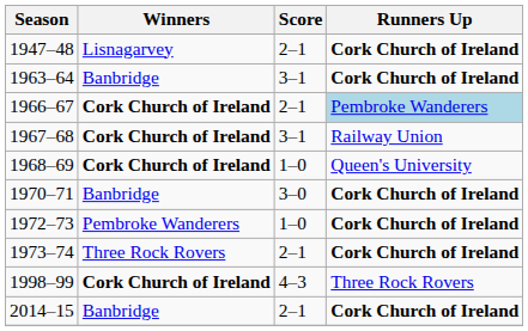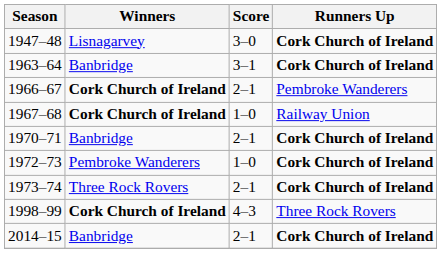1947–48 | Score: 2–1 -> 3–0
1966–67 | Runners Up: lightblue background -> no background
1967–68 | Score: 3–1 -> 1–0
- row: 1968–69 | Cork Church of Ireland | 1–0 | Queen's University
1970–71 | Score: 3–0 -> 2–1
